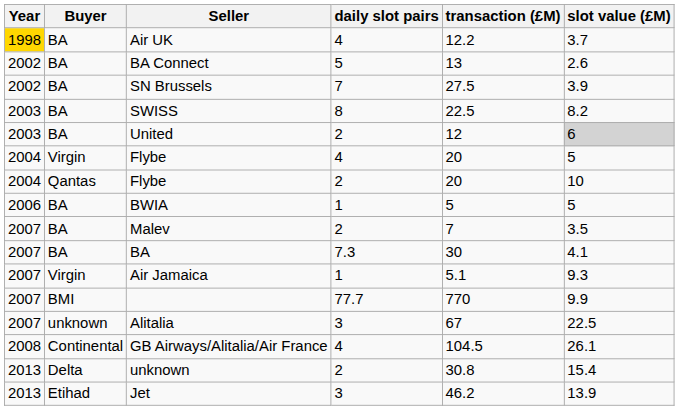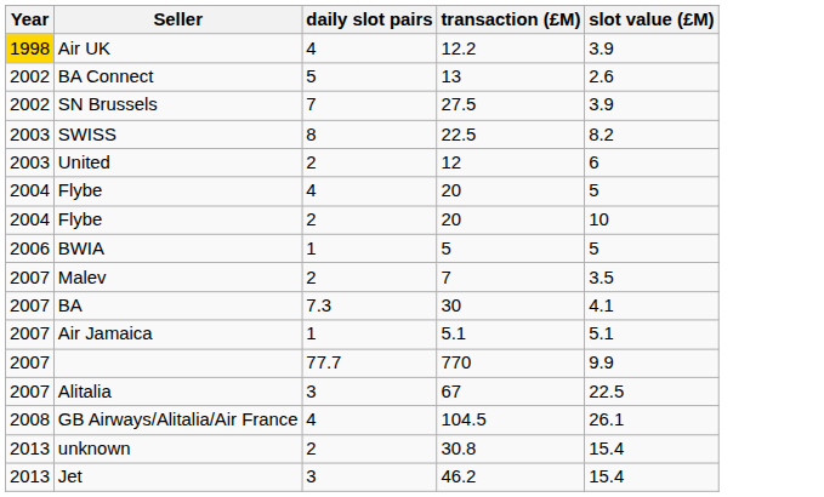- column: Buyer | BA | BA | BA | BA | BA | Virgin | Qantas | BA | BA | BA | Virgin | BMI | unknown | Continental | Delta | Etihad
Air UK | slot value (£M): 3.7 -> 3.9
United | slot value (£M): lightgrey background -> no background
Air Jamaica | slot value (£M): 9.3 -> 5.1
Jet | slot value (£M): 13.9 -> 15.4
